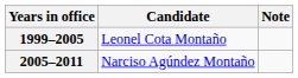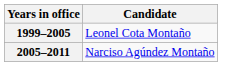- column: Note
